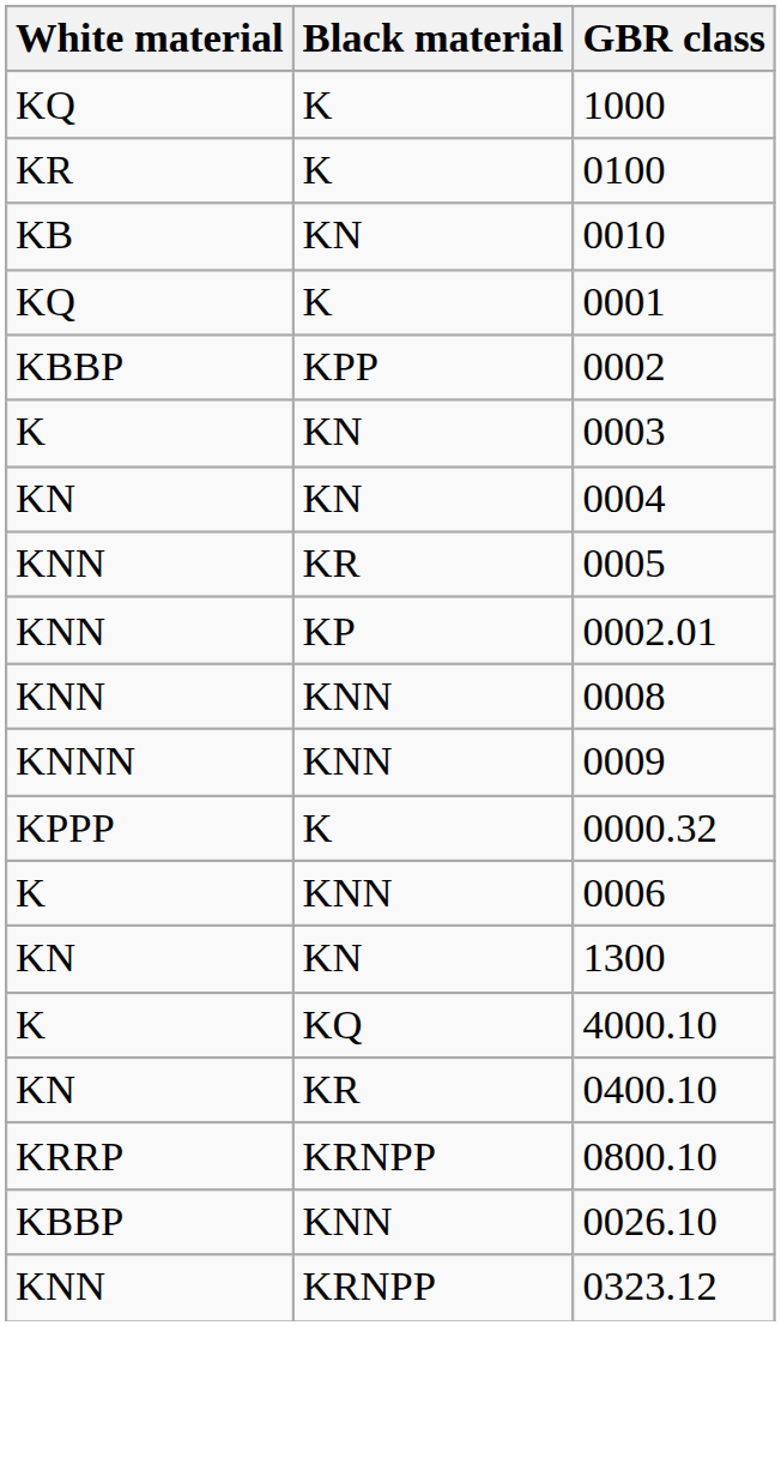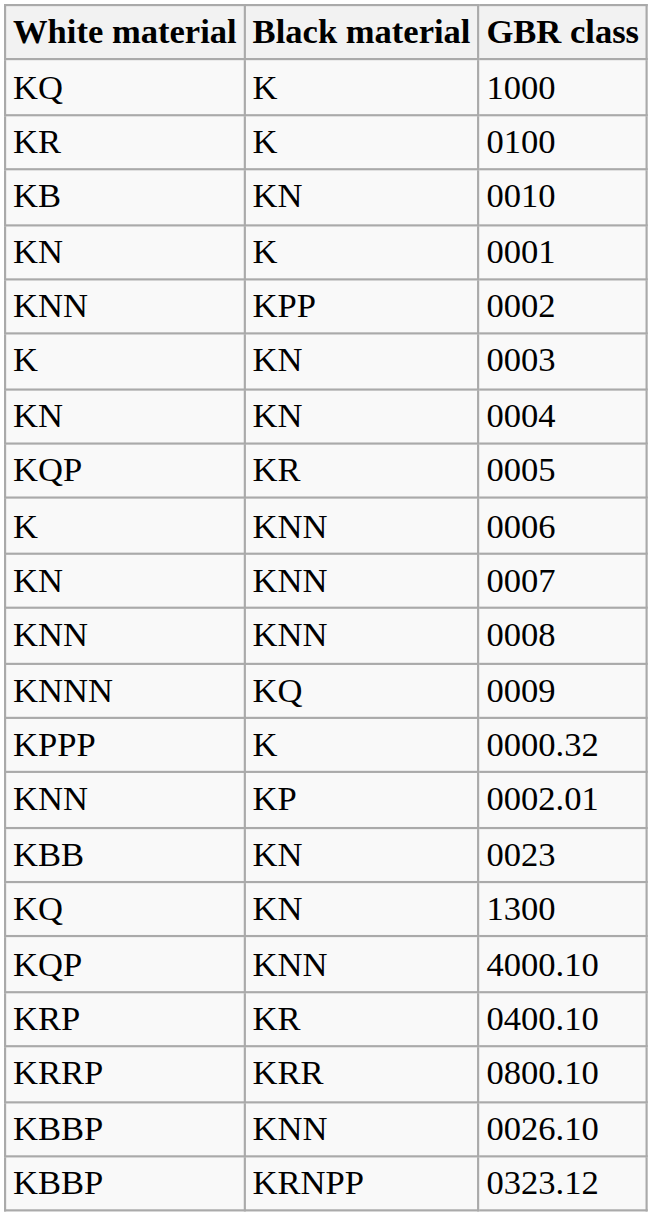0001 | White material: KQ -> KN
0002 | White material: KBBP -> KNN
0005 | White material: KNN -> KQP
rows swapped: 0006 <-> 0002.01
+ row: KN | KNN | 0007
0009 | Black material: KNN -> KQ
+ row: KBB | KN | 0023
1300 | White material: KN -> KQ
4000.10 | White material: K -> KQP
4000.10 | Black material: KQ -> KNN
0400.10 | White material: KN -> KRP
0800.10 | Black material: KRNPP -> KRR
0323.12 | White material: KNN -> KBBP
